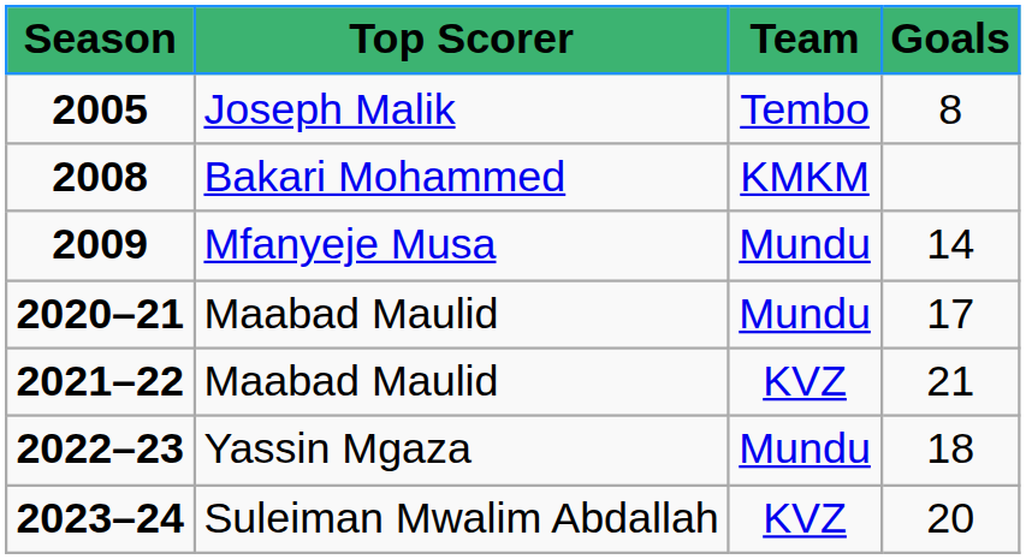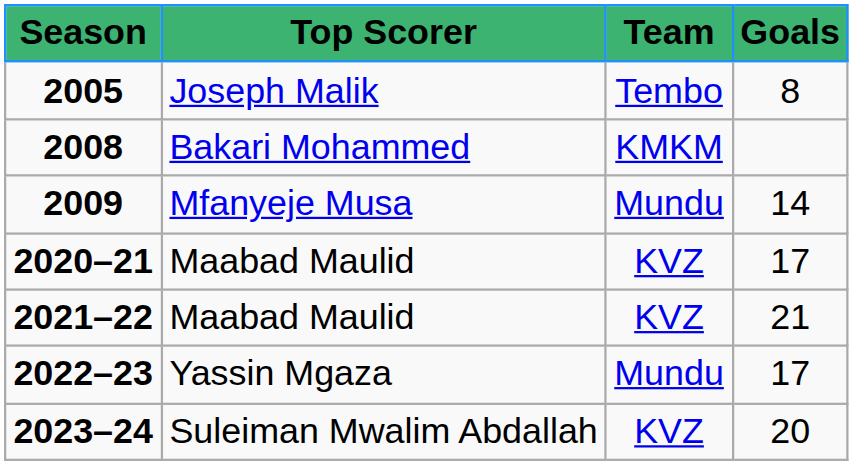2020–21 | Team: Mundu -> KVZ
2022–23 | Goals: 18 -> 17
